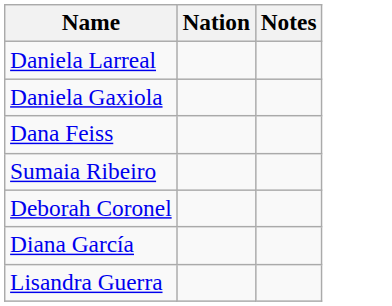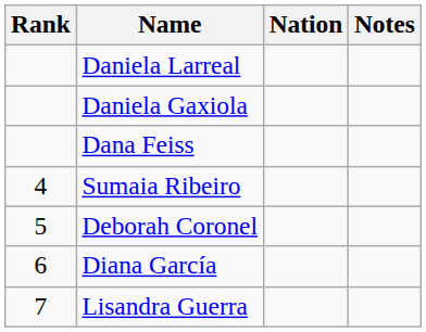+ column: Rank | 4 | 5 | 6 | 7
